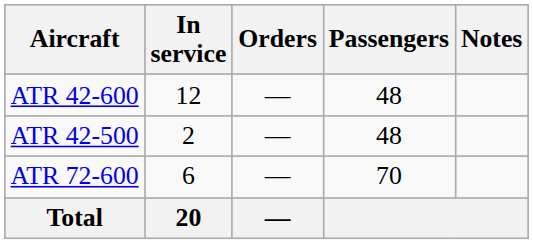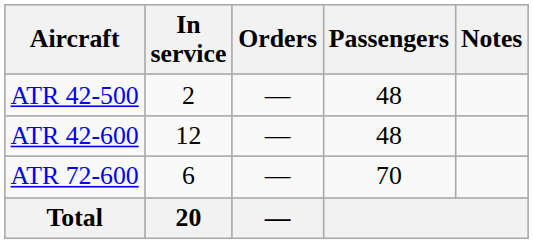rows swapped: ATR 42-500 <-> ATR 42-600
